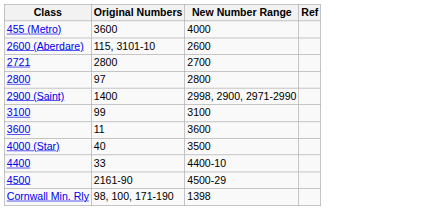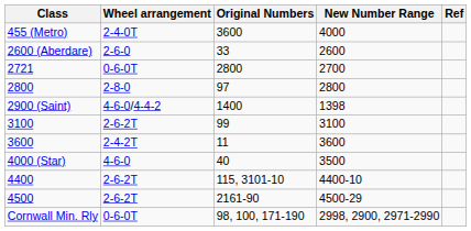+ column: Wheel arrangement | 2-4-0T | 2-6-0 | 0-6-0T | 2-8-0 | 4-6-0/4-4-2 | 2-6-2T | 2-4-2T | 4-6-0 | 2-6-2T | 2-6-2T | 0-6-0T
2600 (Aberdare) | Original Numbers: 115, 3101-10 -> 33
2900 (Saint) | New Number Range: 2998, 2900, 2971-2990 -> 1398
4400 | Original Numbers: 33 -> 115, 3101-10
Cornwall Min. Rly | New Number Range: 1398 -> 2998, 2900, 2971-2990
